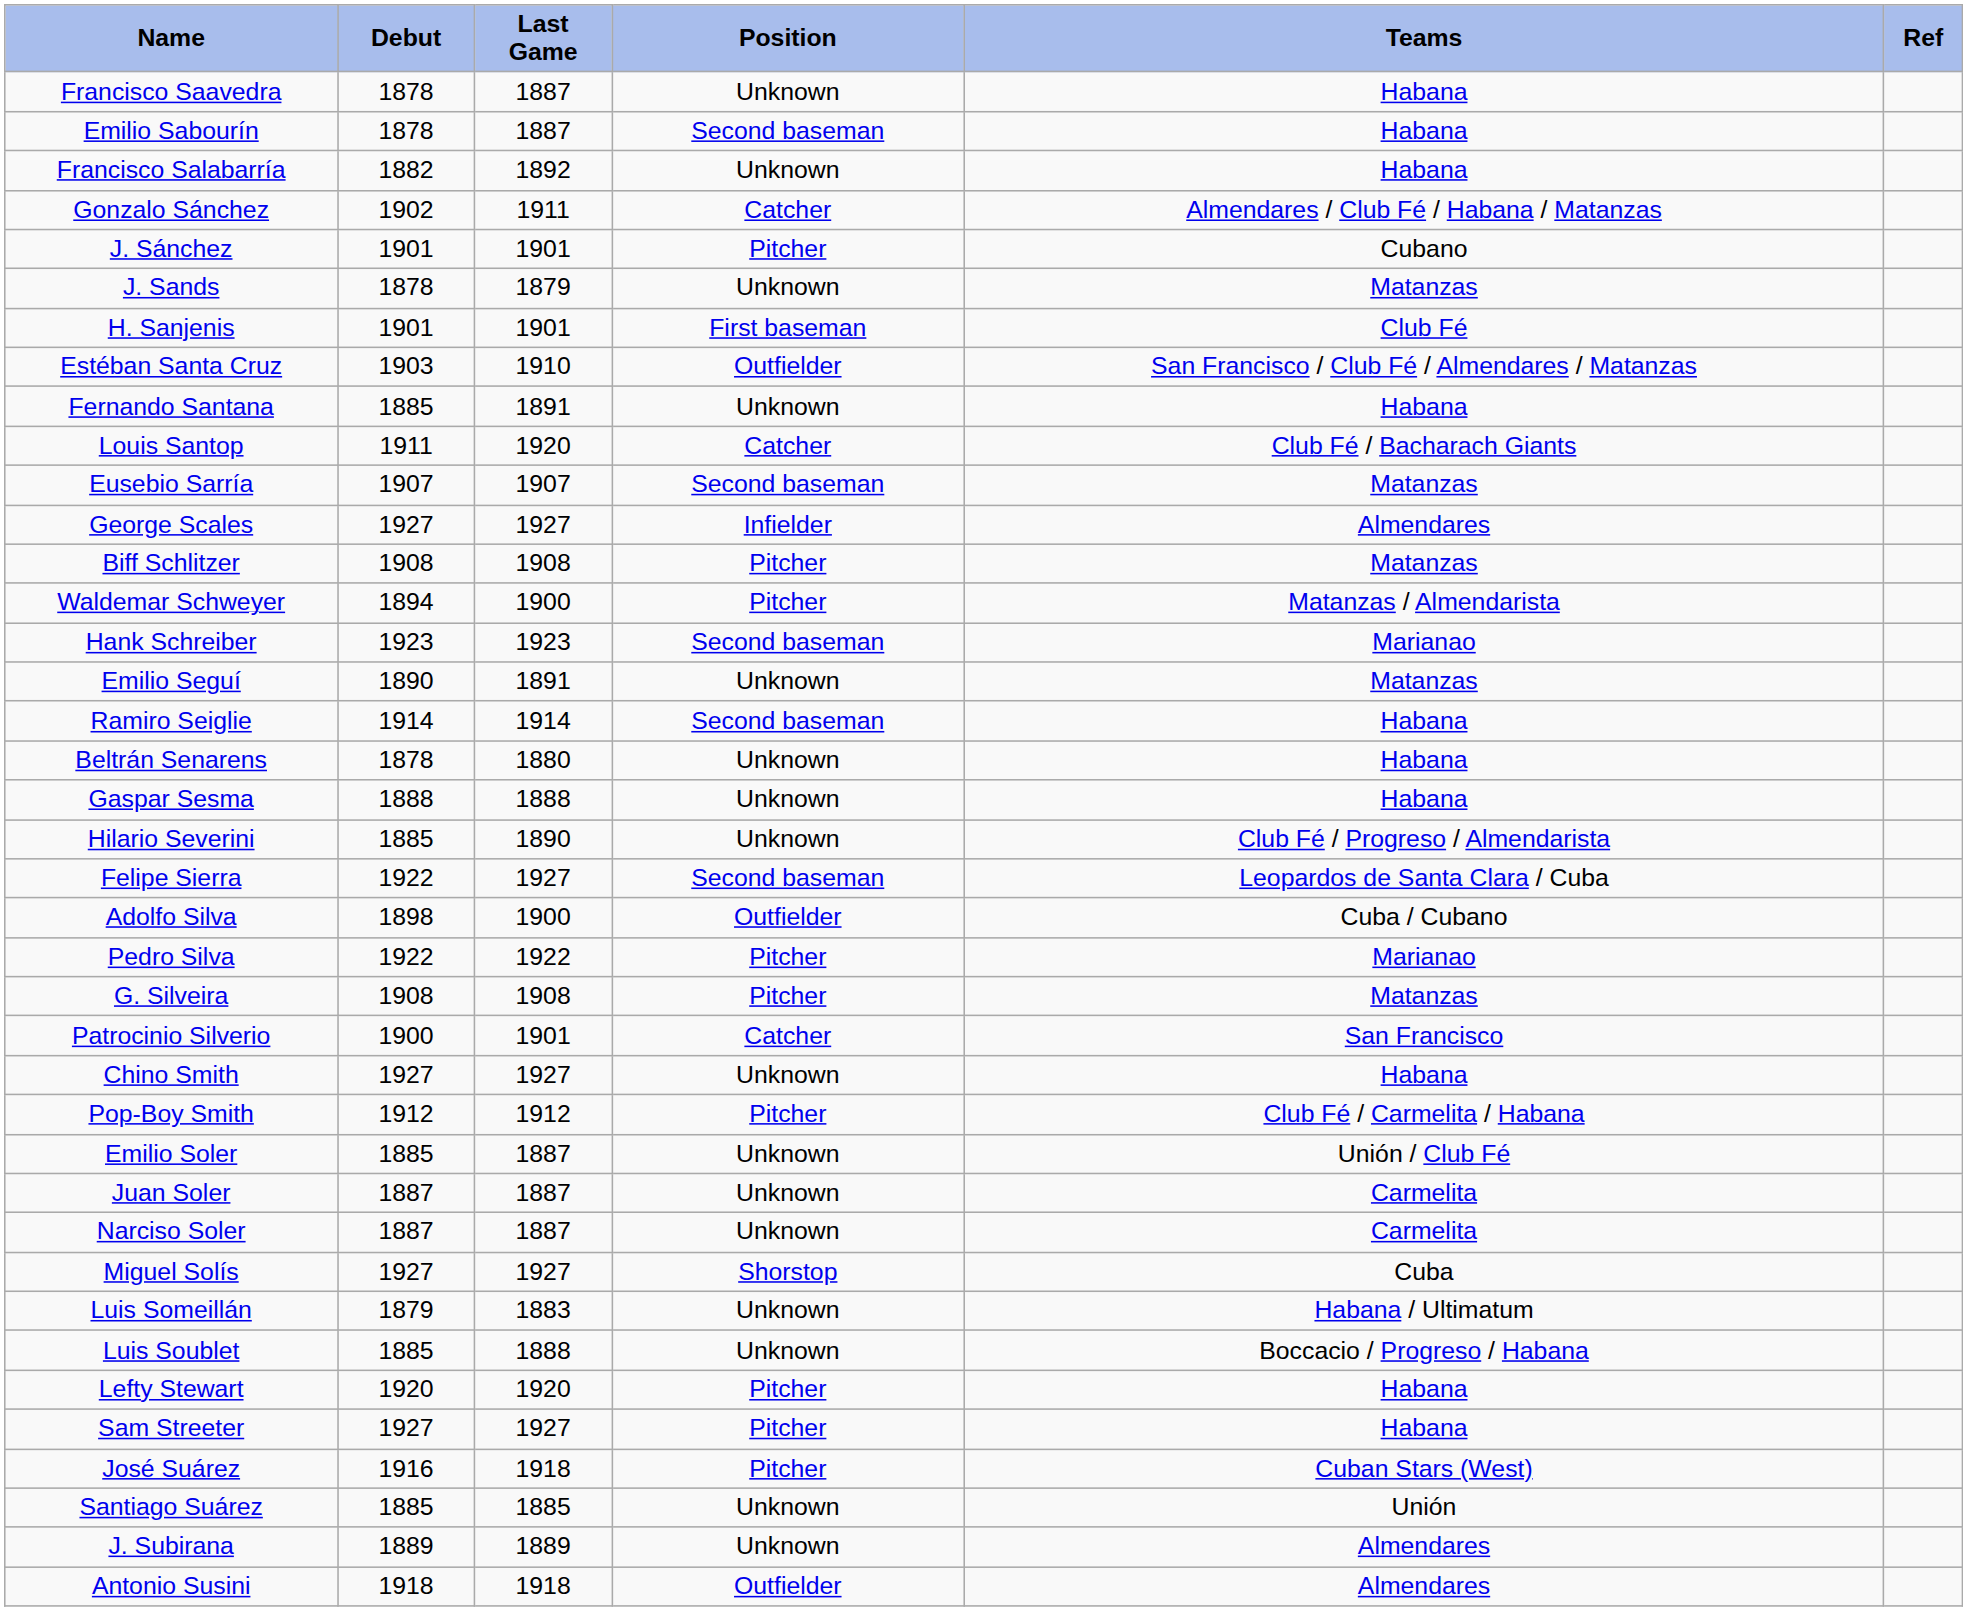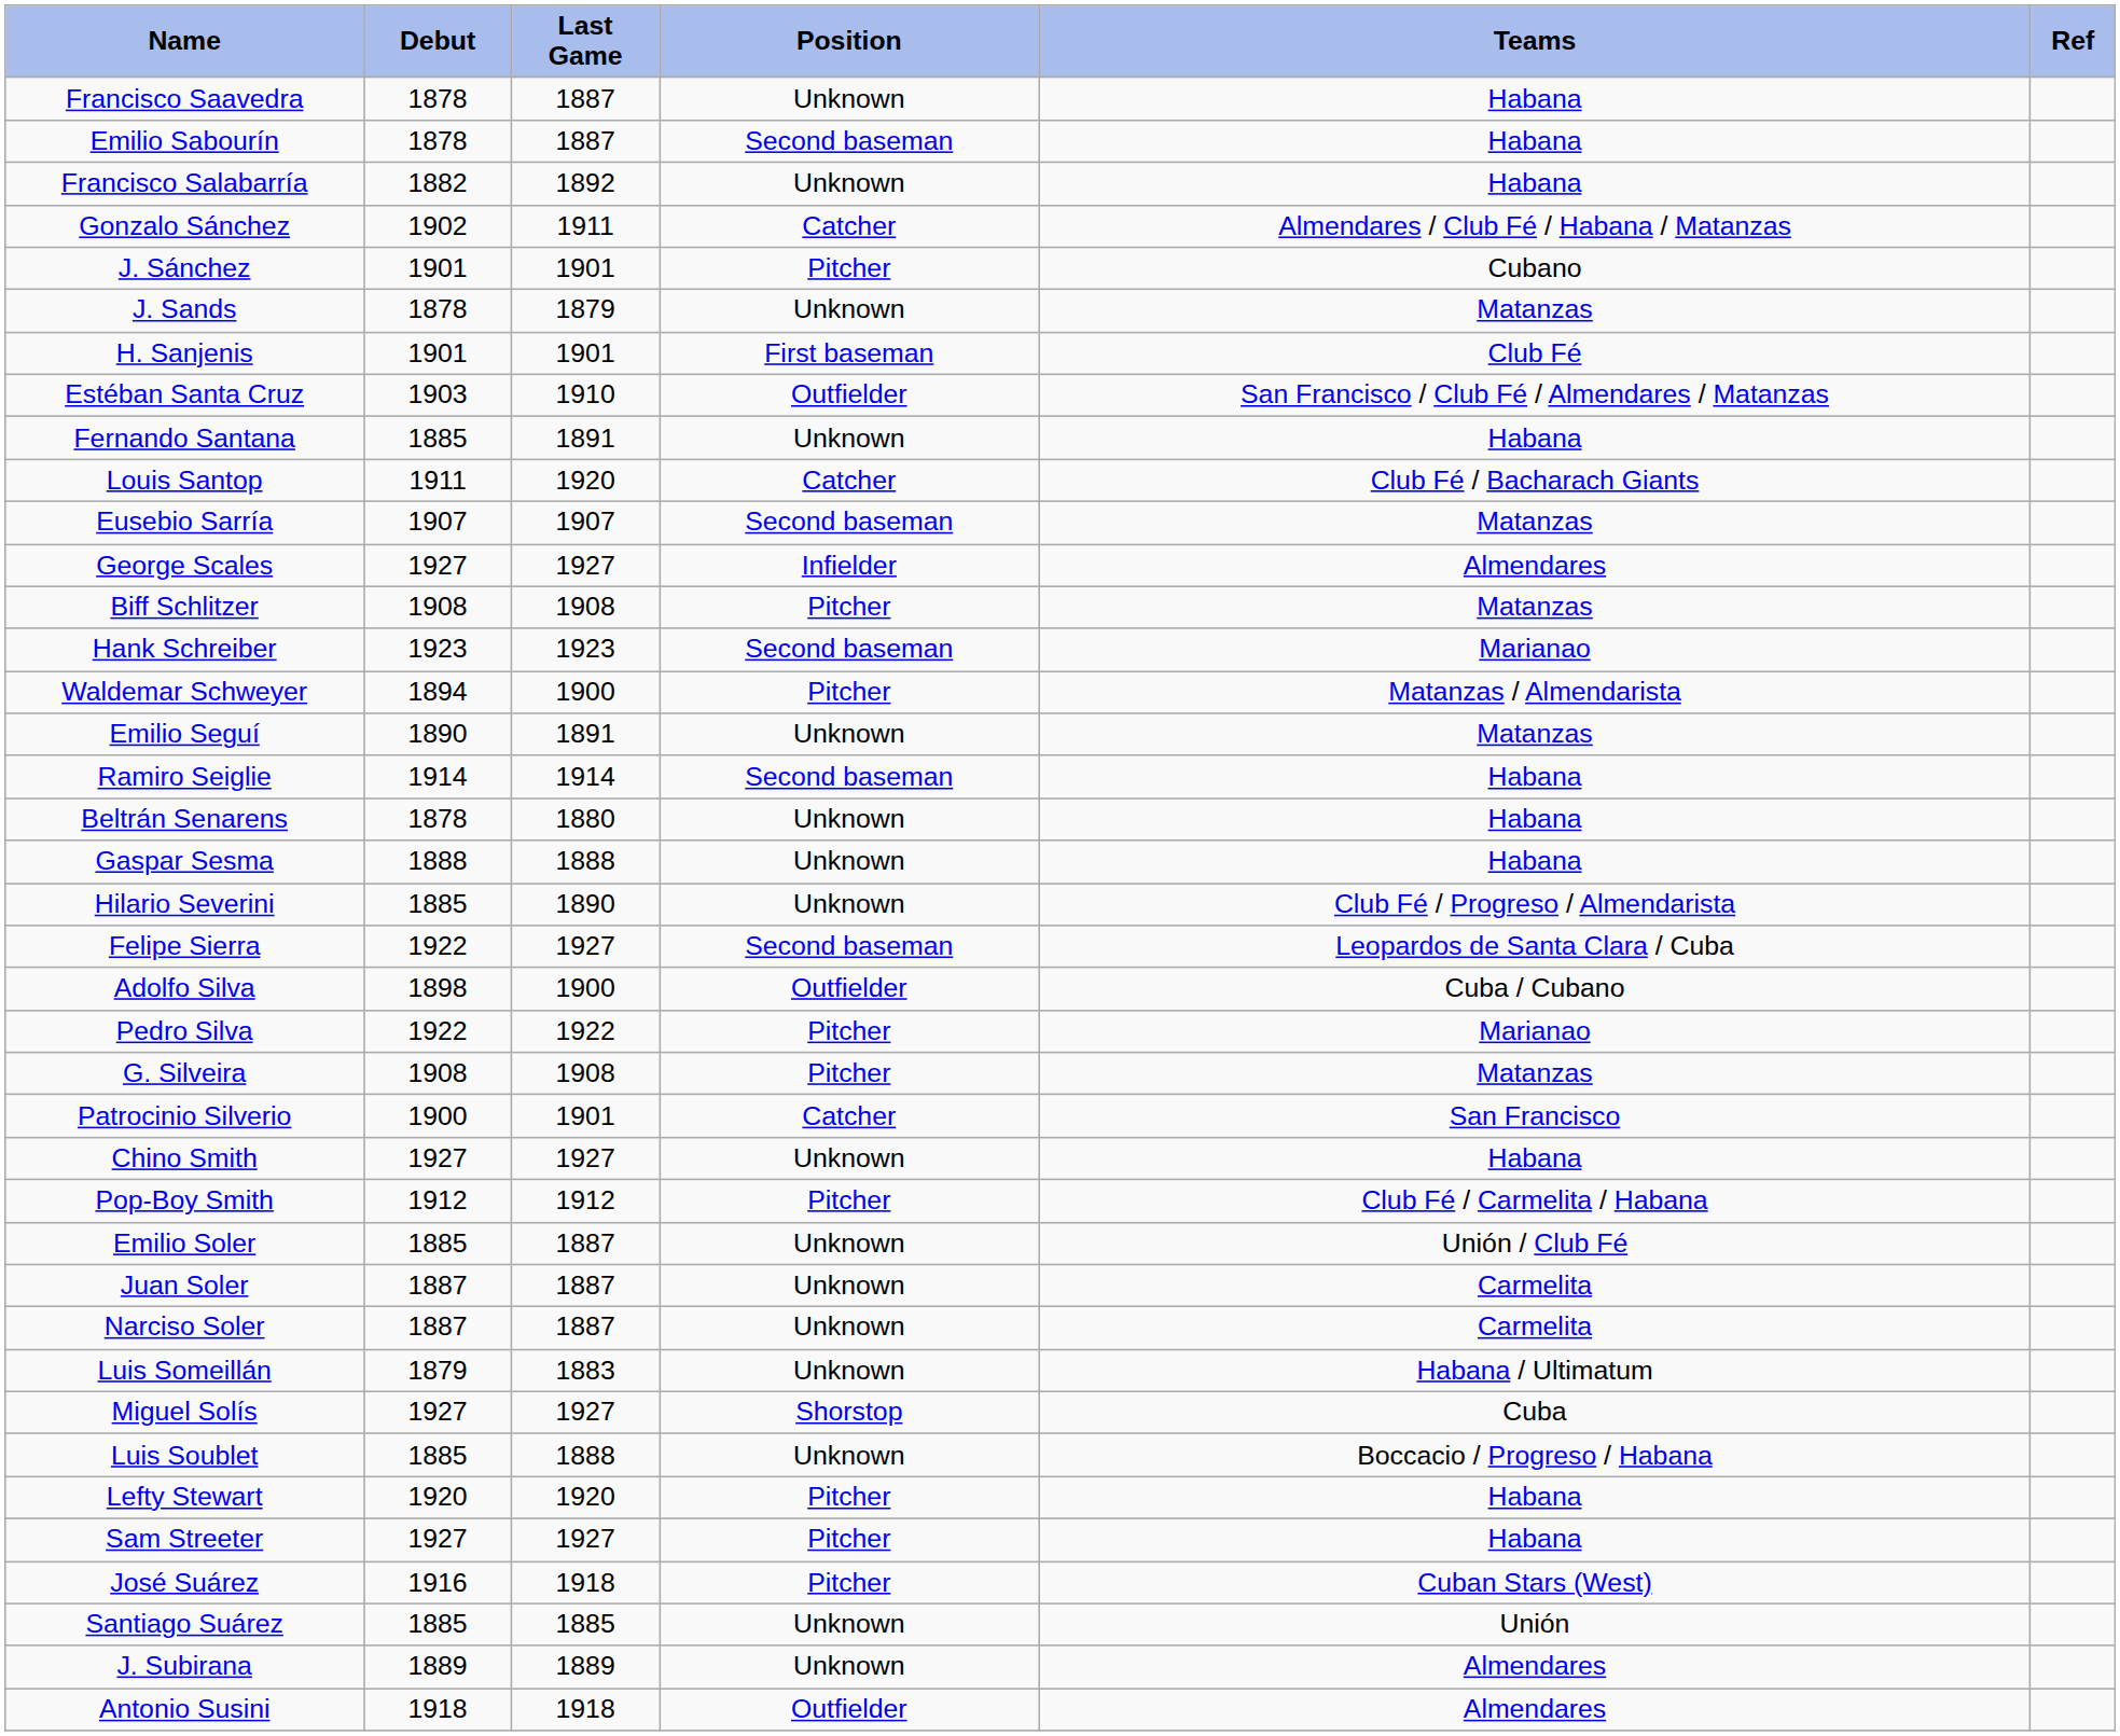rows swapped: Hank Schreiber <-> Waldemar Schweyer
rows swapped: Miguel Solís <-> Luis Someillán
